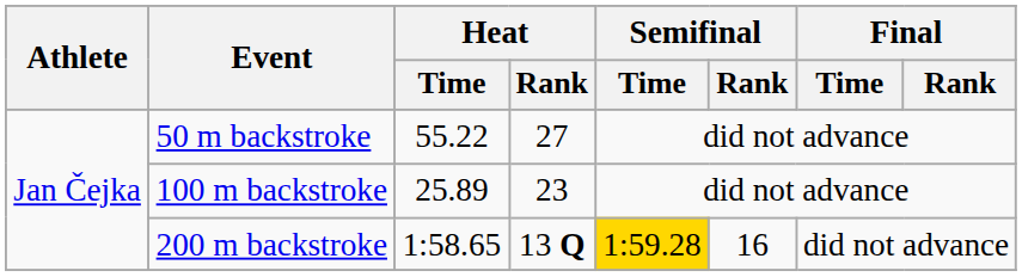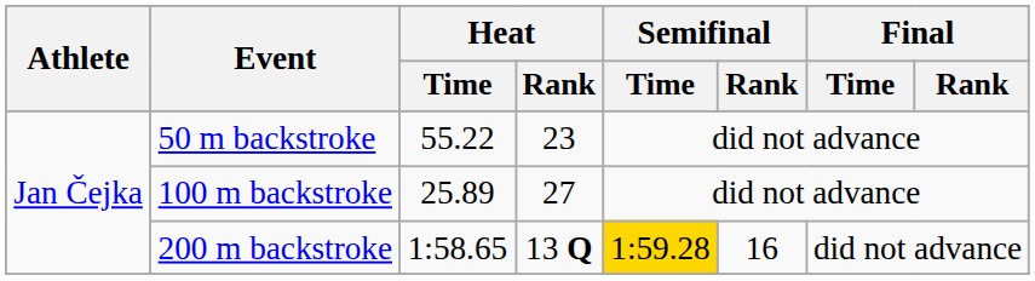50 m backstroke | Heat / Rank: 27 -> 23
100 m backstroke | Heat / Rank: 23 -> 27
